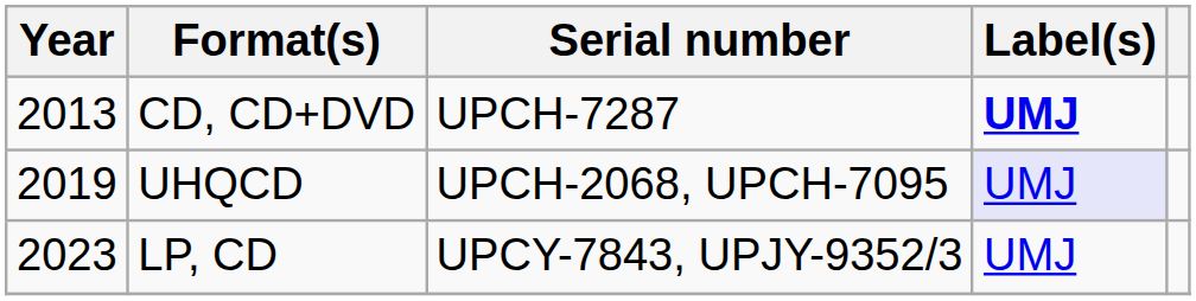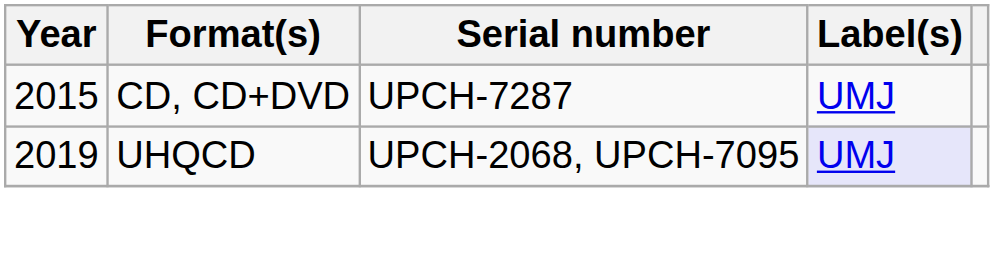CD, CD+DVD | Year: 2013 -> 2015
CD, CD+DVD | Label(s): bold -> normal
- row: 2023 | LP, CD | UPCY-7843, UPJY-9352/3 | UMJ
